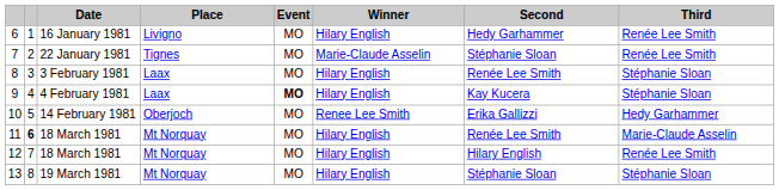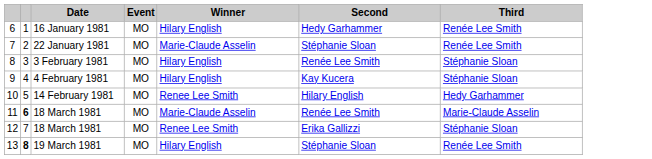- column: Place | Livigno | Tignes | Laax | Laax | Oberjoch | Mt Norquay | Mt Norquay | Mt Norquay
9 | Event: bold -> normal
10 | Second: Erika Gallizzi -> Hilary English
11 | Winner: Hilary English -> Marie-Claude Asselin
12 | Winner: Hilary English -> Renee Lee Smith
12 | Second: Hilary English -> Erika Gallizzi
12 | Third: Renée Lee Smith -> Stéphanie Sloan
13 | column 2: normal -> bold
13 | Third: Stéphanie Sloan -> Renée Lee Smith
